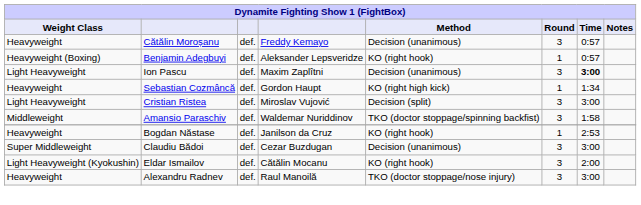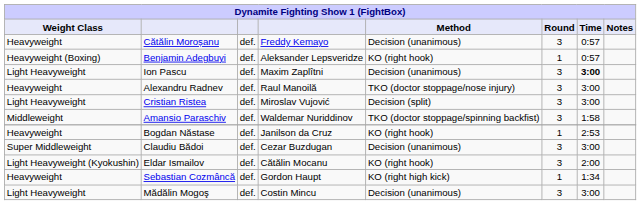rows swapped: Sebastian Cozmâncă <-> Alexandru Radnev
+ row: Light Heavyweight | Mădălin Mogoş | def. | Costin Mincu | Decision (unanimous) | 3 | 3:00
